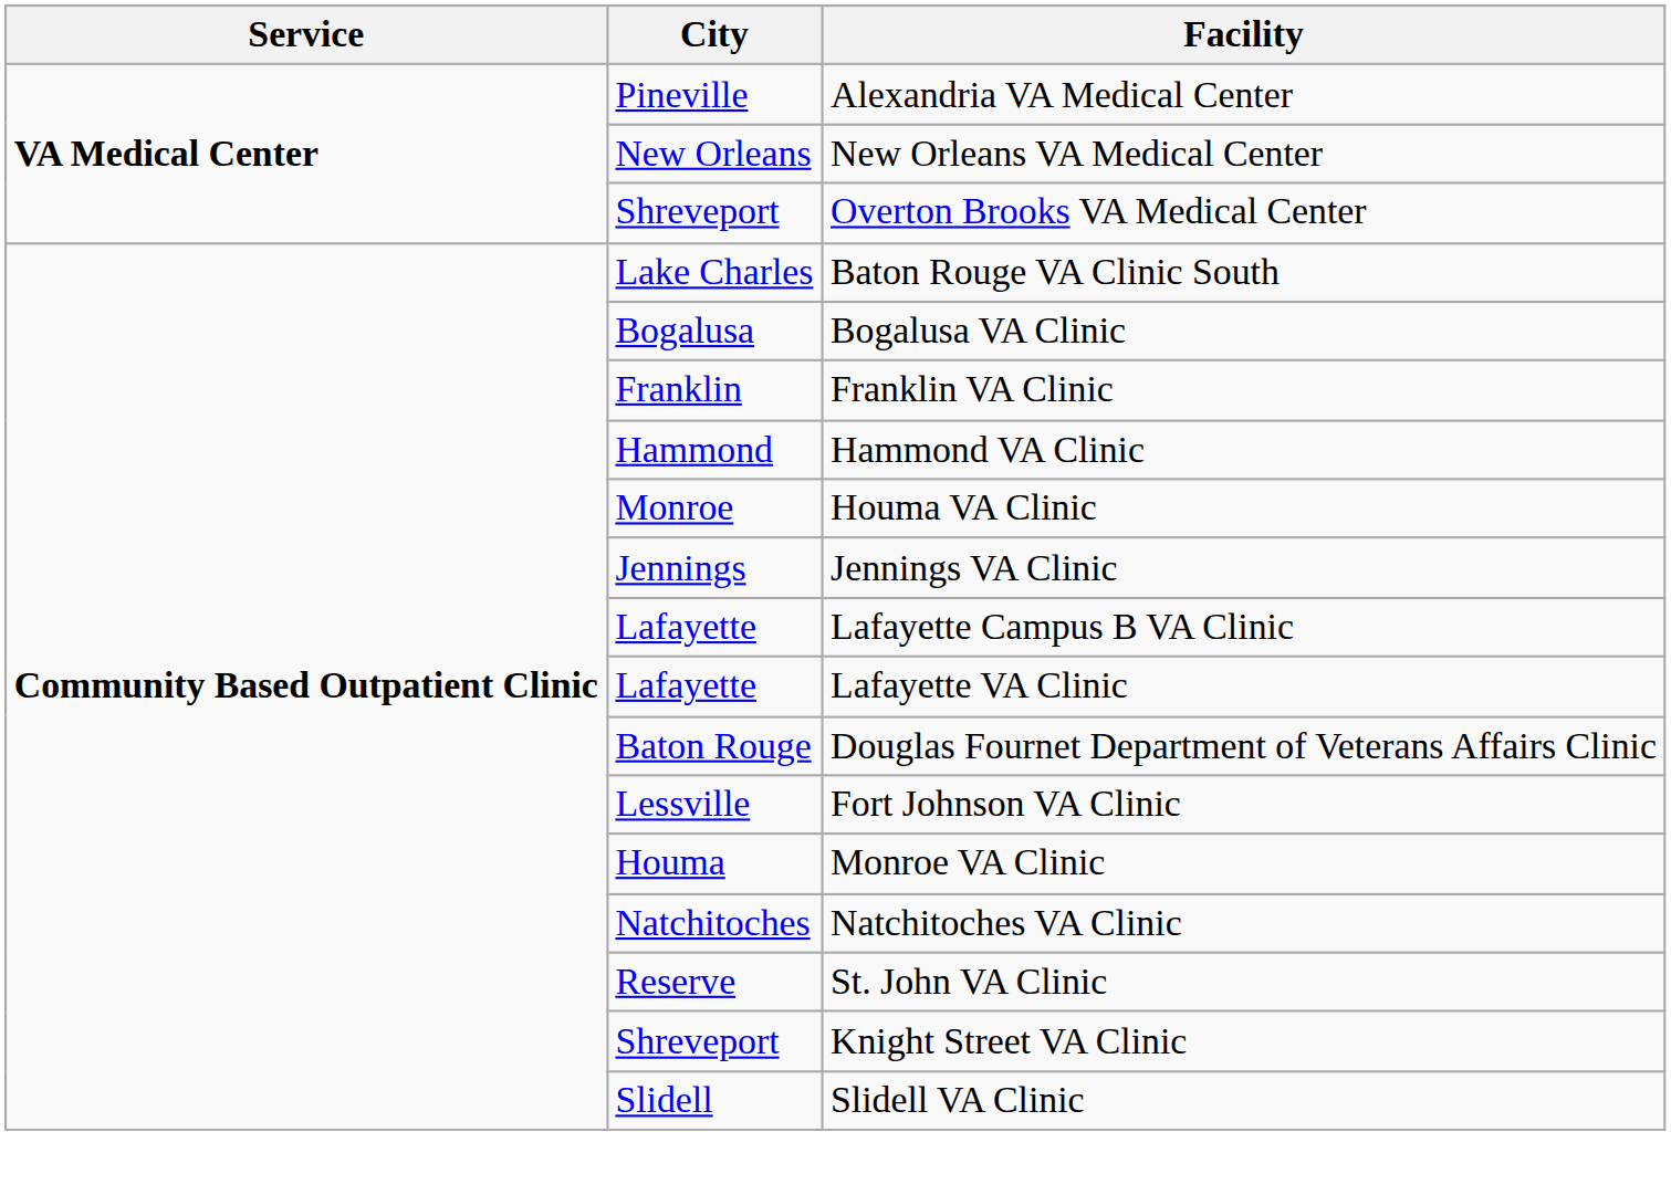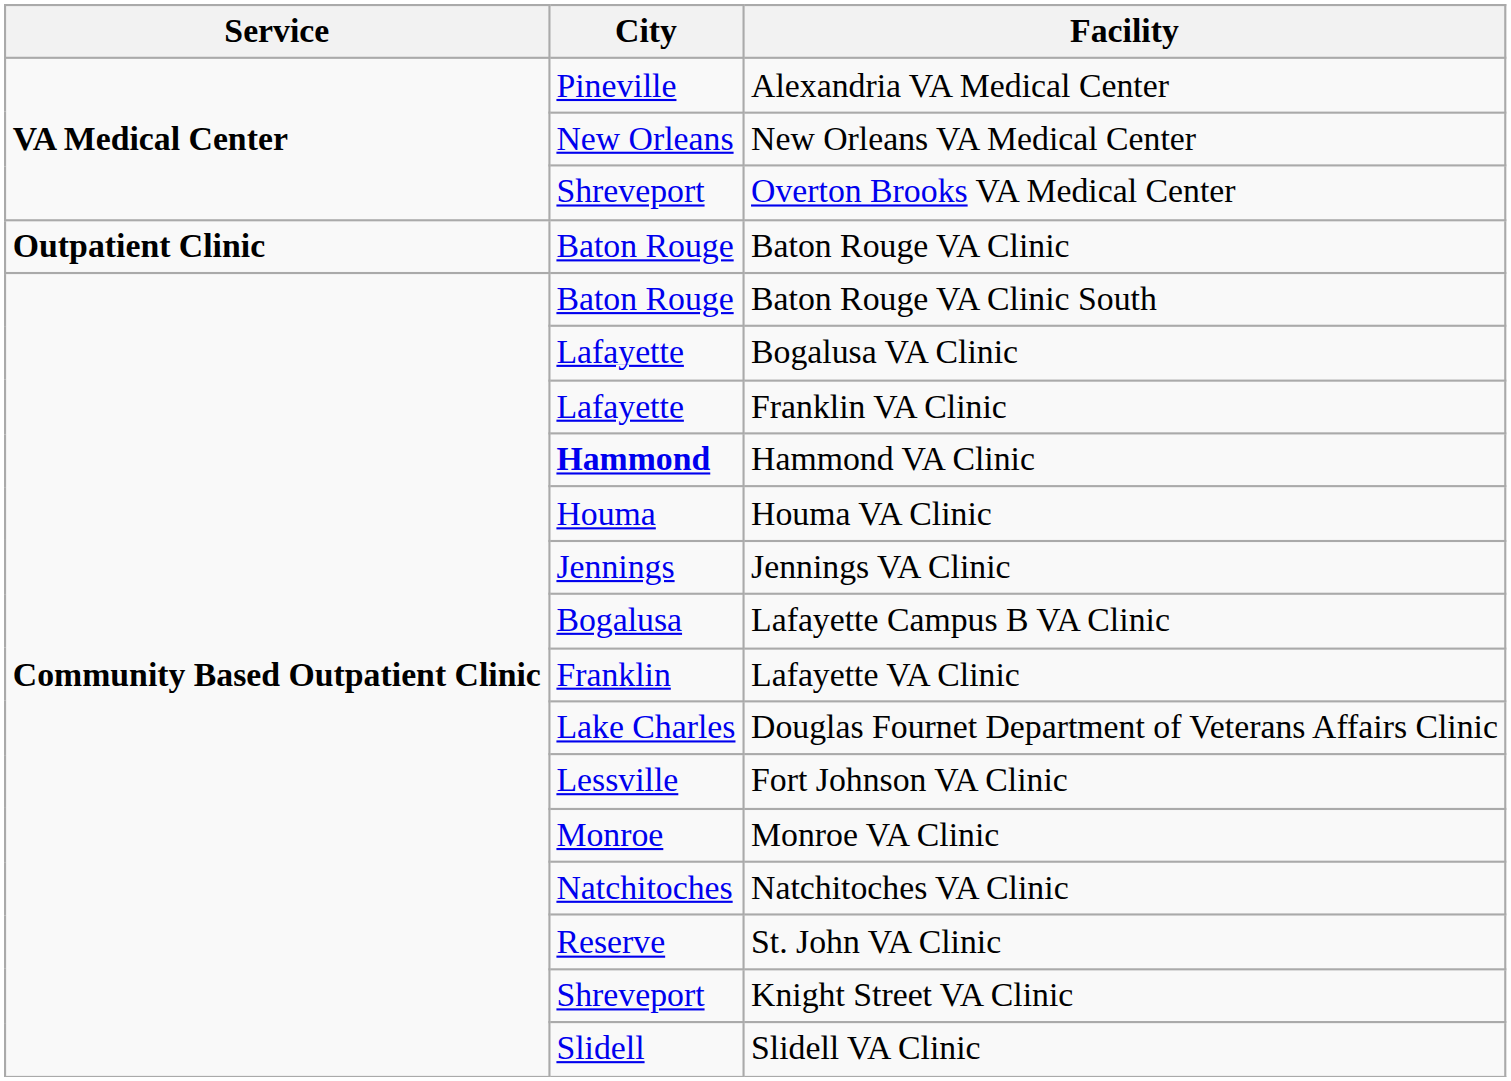+ row: Outpatient Clinic | Baton Rouge | Baton Rouge VA Clinic
Baton Rouge VA Clinic South | City: Lake Charles -> Baton Rouge
Bogalusa VA Clinic | City: Bogalusa -> Lafayette
Franklin VA Clinic | City: Franklin -> Lafayette
Hammond VA Clinic | City: normal -> bold
Houma VA Clinic | City: Monroe -> Houma
Lafayette Campus B VA Clinic | City: Lafayette -> Bogalusa
Lafayette VA Clinic | City: Lafayette -> Franklin
Douglas Fournet Department of Veterans Affairs Clinic | City: Baton Rouge -> Lake Charles
Monroe VA Clinic | City: Houma -> Monroe
